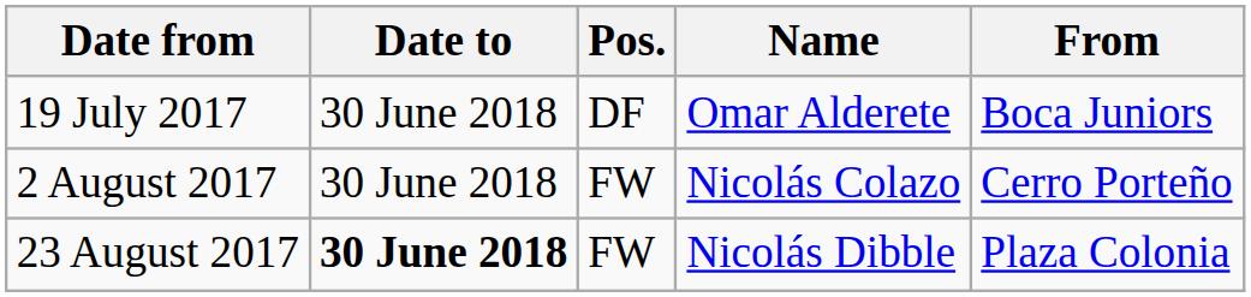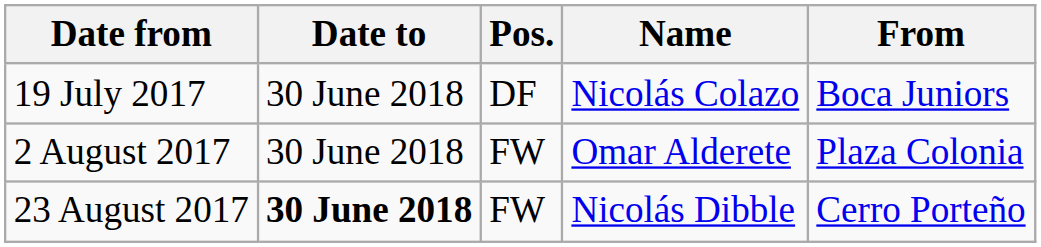19 July 2017 | Name: Omar Alderete -> Nicolás Colazo
2 August 2017 | Name: Nicolás Colazo -> Omar Alderete
2 August 2017 | From: Cerro Porteño -> Plaza Colonia
23 August 2017 | From: Plaza Colonia -> Cerro Porteño
